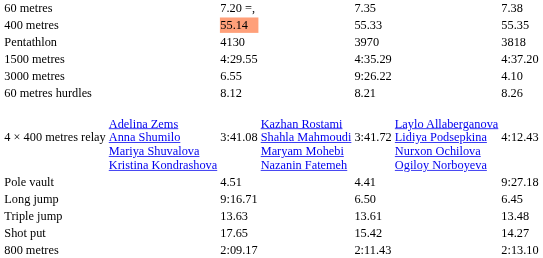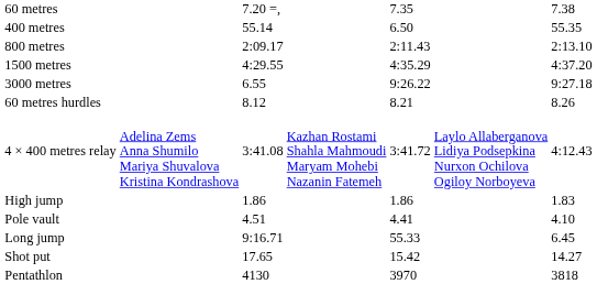400 metres | column 3: lightsalmon background -> no background
400 metres | column 5: 55.33 -> 6.50
rows swapped: 800 metres <-> Pentathlon
3000 metres | column 7: 4.10 -> 9:27.18
+ row: High jump | 1.86 | 1.86 | 1.83
Pole vault | column 7: 9:27.18 -> 4.10
Long jump | column 5: 6.50 -> 55.33
- row: Triple jump | 13.63 | 13.61 | 13.48
